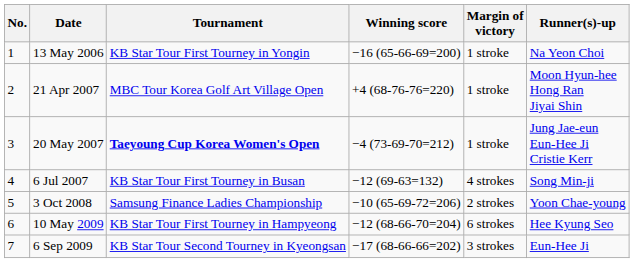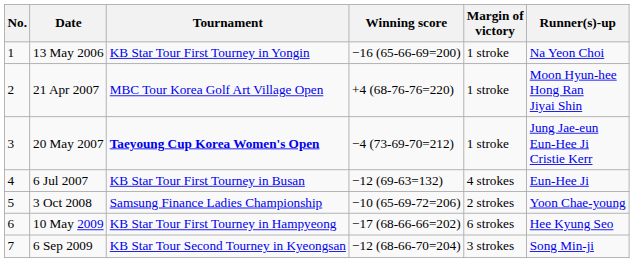6 Jul 2007 | Runner(s)-up: Song Min-ji -> Eun-Hee Ji
10 May 2009 | Winning score: −12 (68-66-70=204) -> −17 (68-66-66=202)
6 Sep 2009 | Winning score: −17 (68-66-66=202) -> −12 (68-66-70=204)
6 Sep 2009 | Runner(s)-up: Eun-Hee Ji -> Song Min-ji
